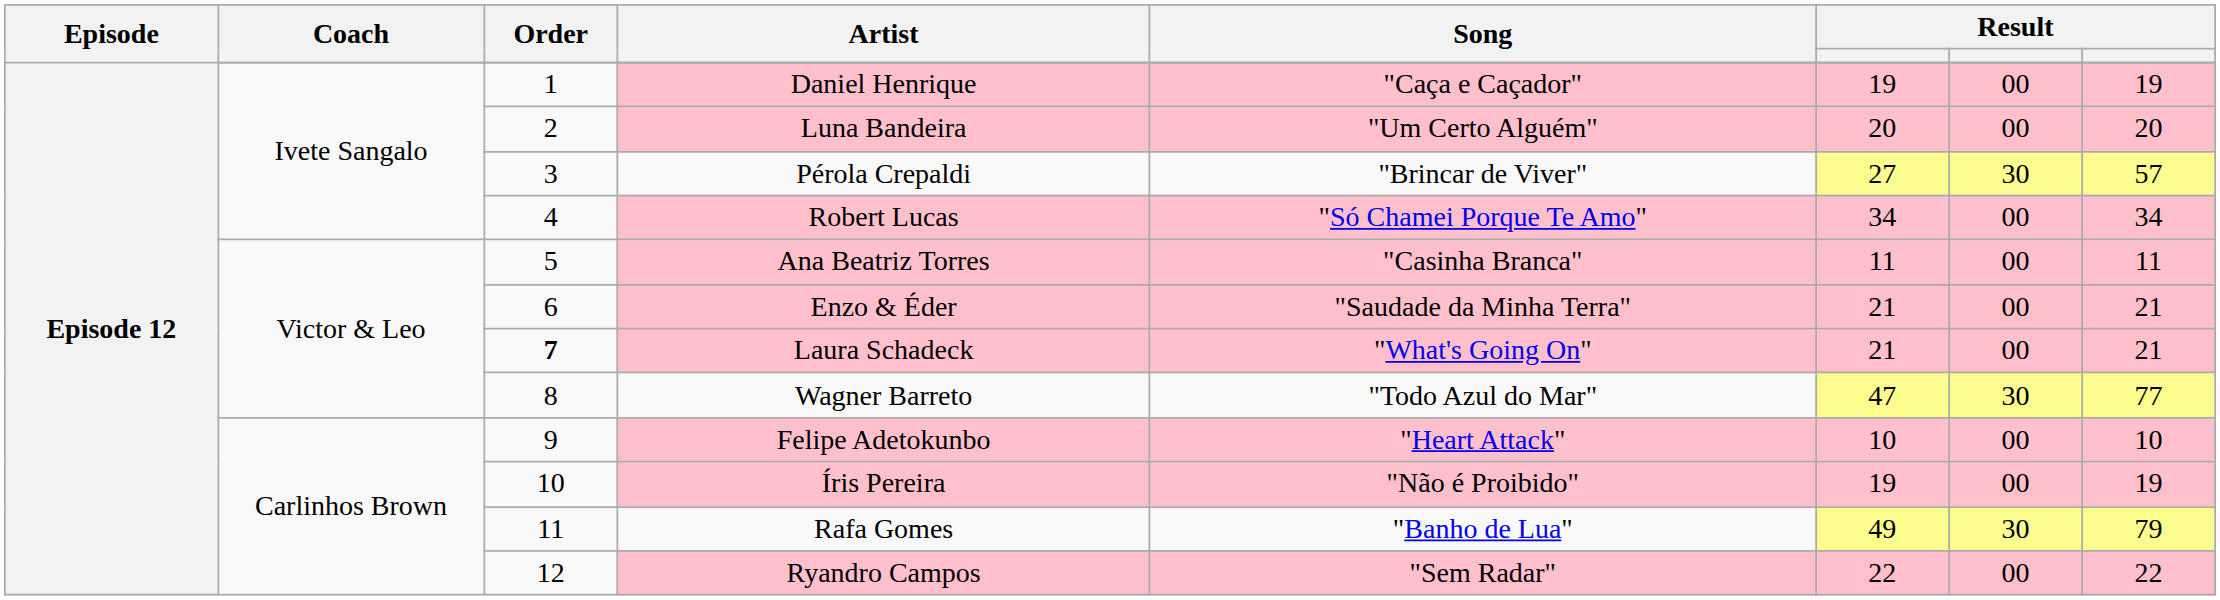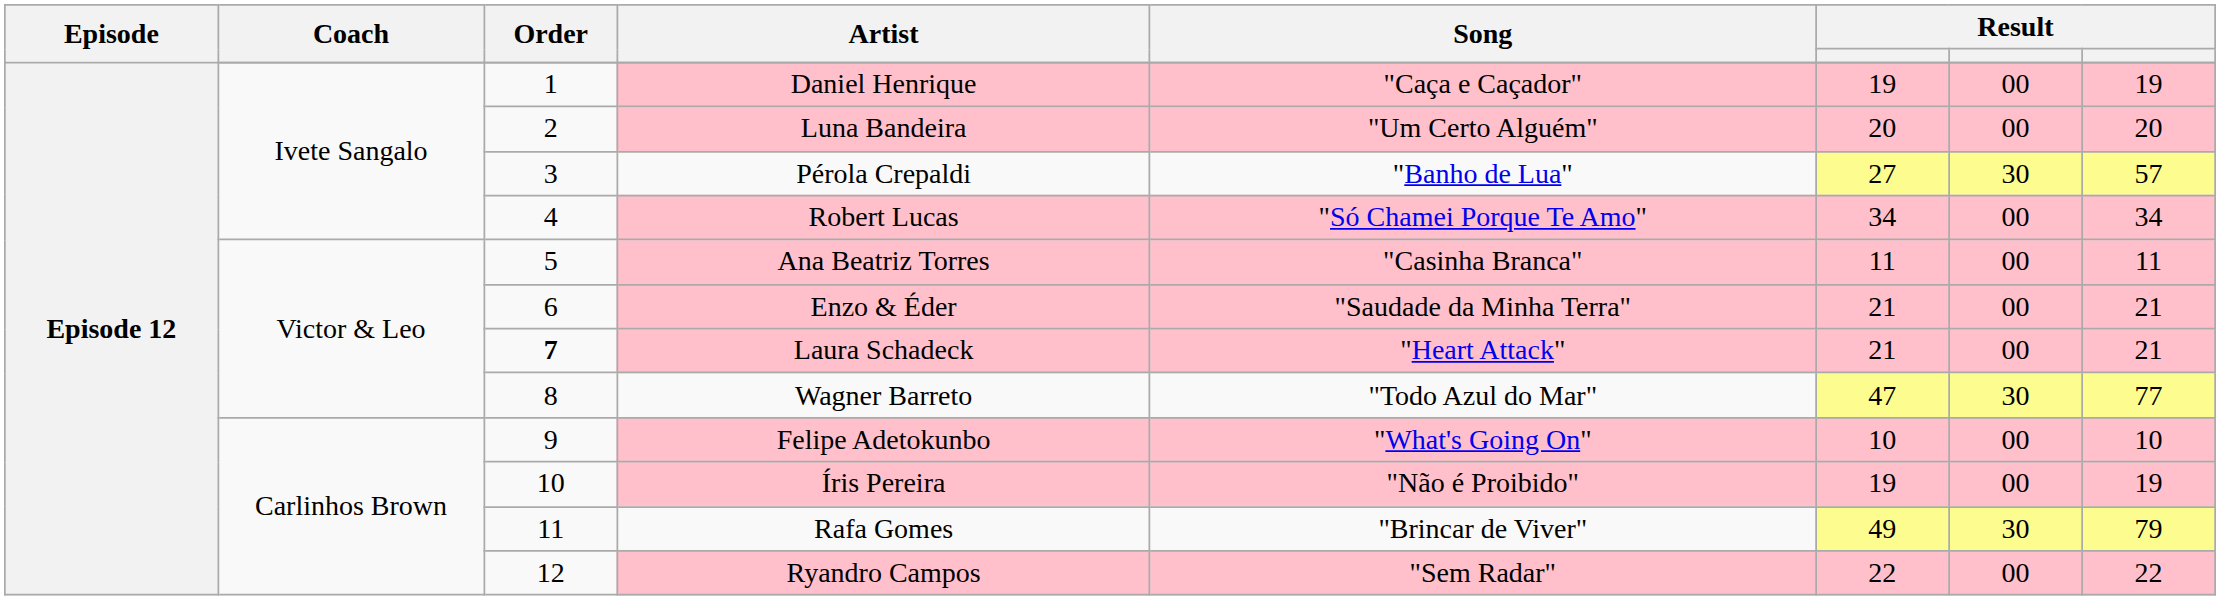Pérola Crepaldi | Song: "Brincar de Viver" -> "Banho de Lua"
Laura Schadeck | Song: "What's Going On" -> "Heart Attack"
Felipe Adetokunbo | Song: "Heart Attack" -> "What's Going On"
Rafa Gomes | Song: "Banho de Lua" -> "Brincar de Viver"
